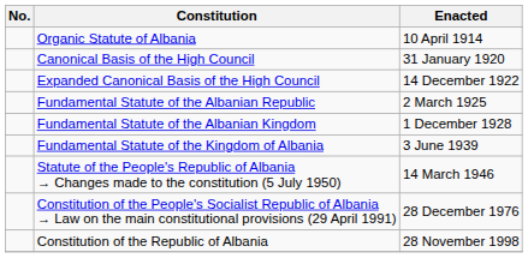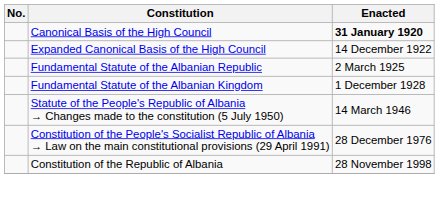- row: Organic Statute of Albania | 10 April 1914
Canonical Basis of the High Council | Enacted: normal -> bold
- row: Fundamental Statute of the Kingdom of Albania | 3 June 1939
